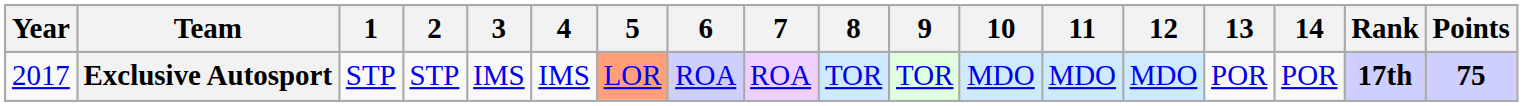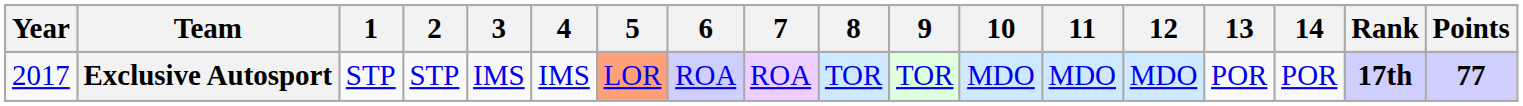Exclusive Autosport | Points: 75 -> 77
